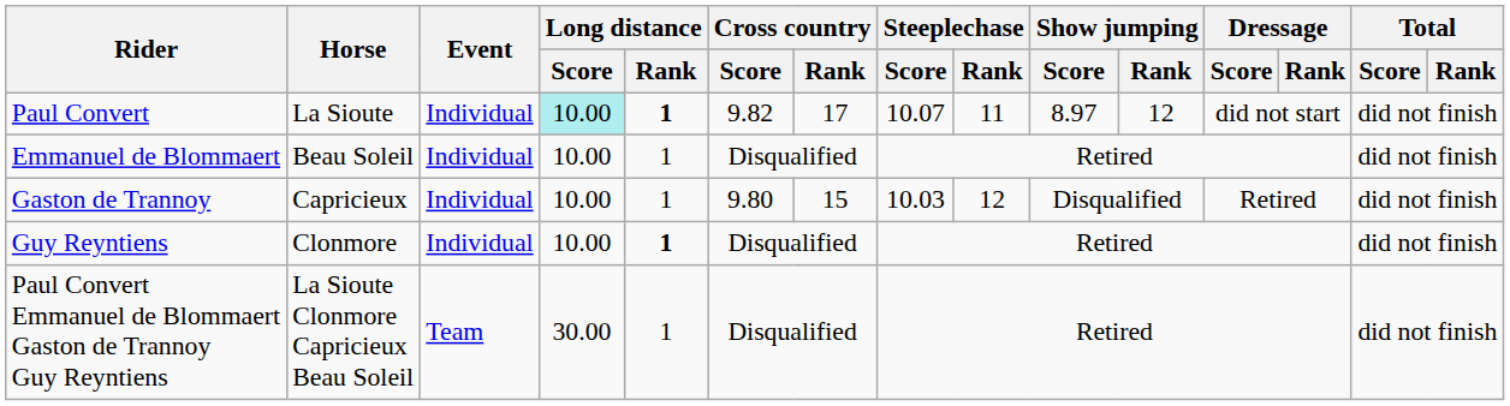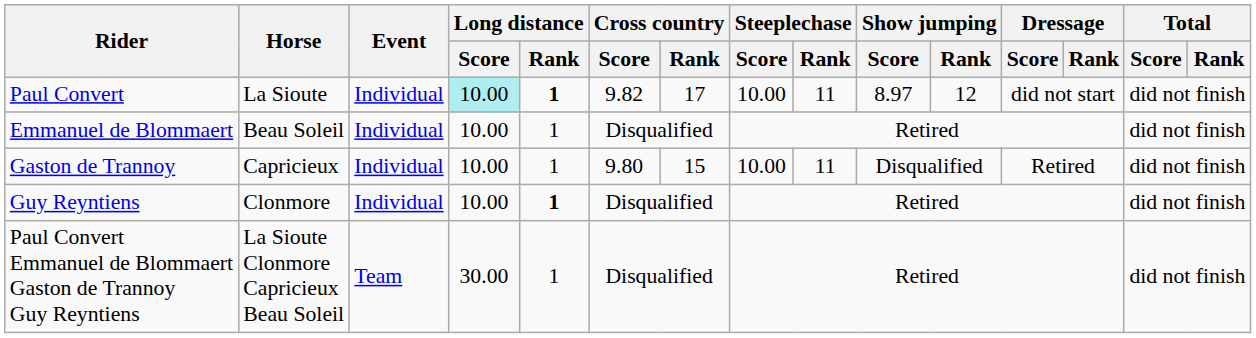Paul Convert | Steeplechase / Score: 10.07 -> 10.00
Gaston de Trannoy | Steeplechase / Score: 10.03 -> 10.00
Gaston de Trannoy | Steeplechase / Rank: 12 -> 11
